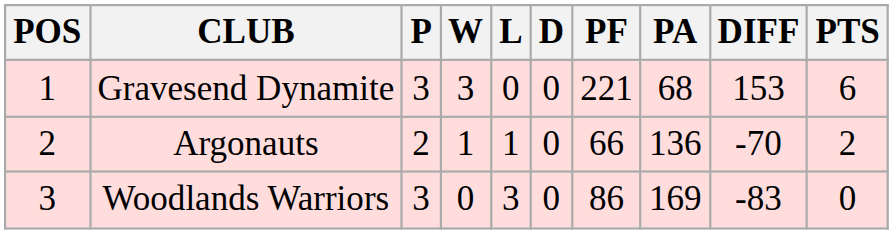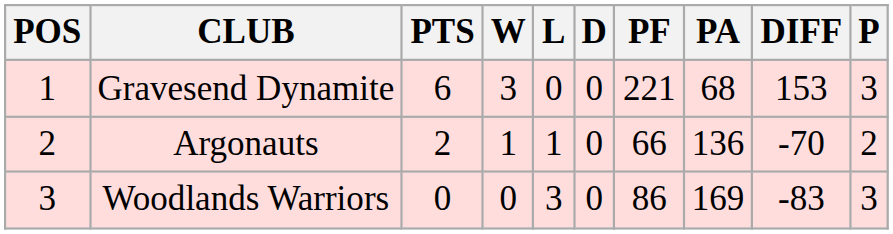columns swapped: P <-> PTS
